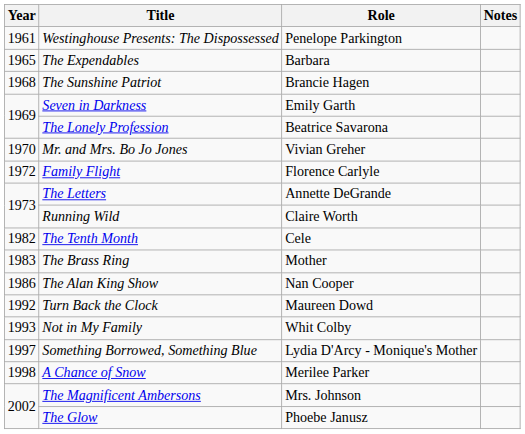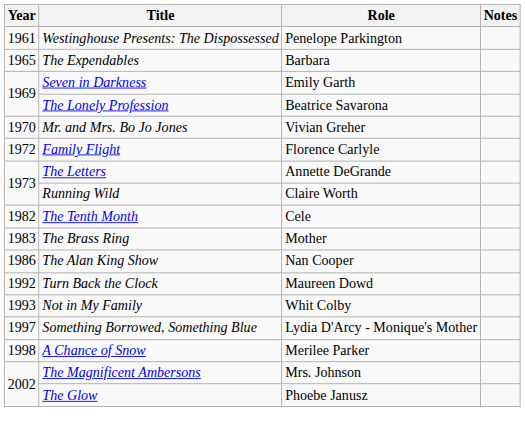- row: 1968 | The Sunshine Patriot | Brancie Hagen
